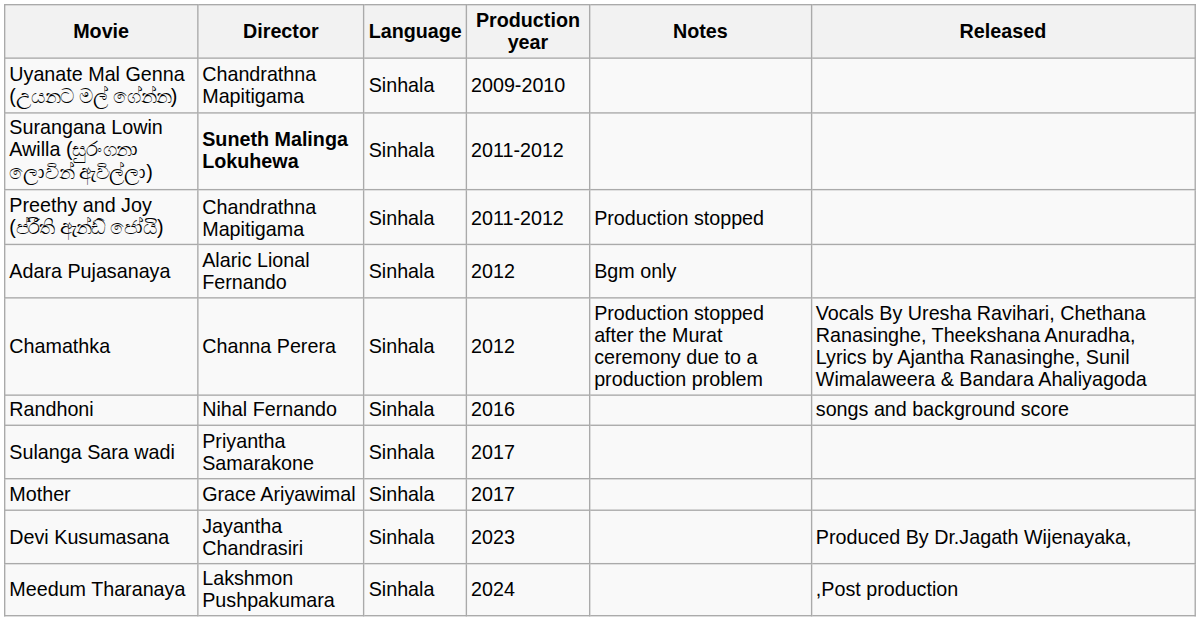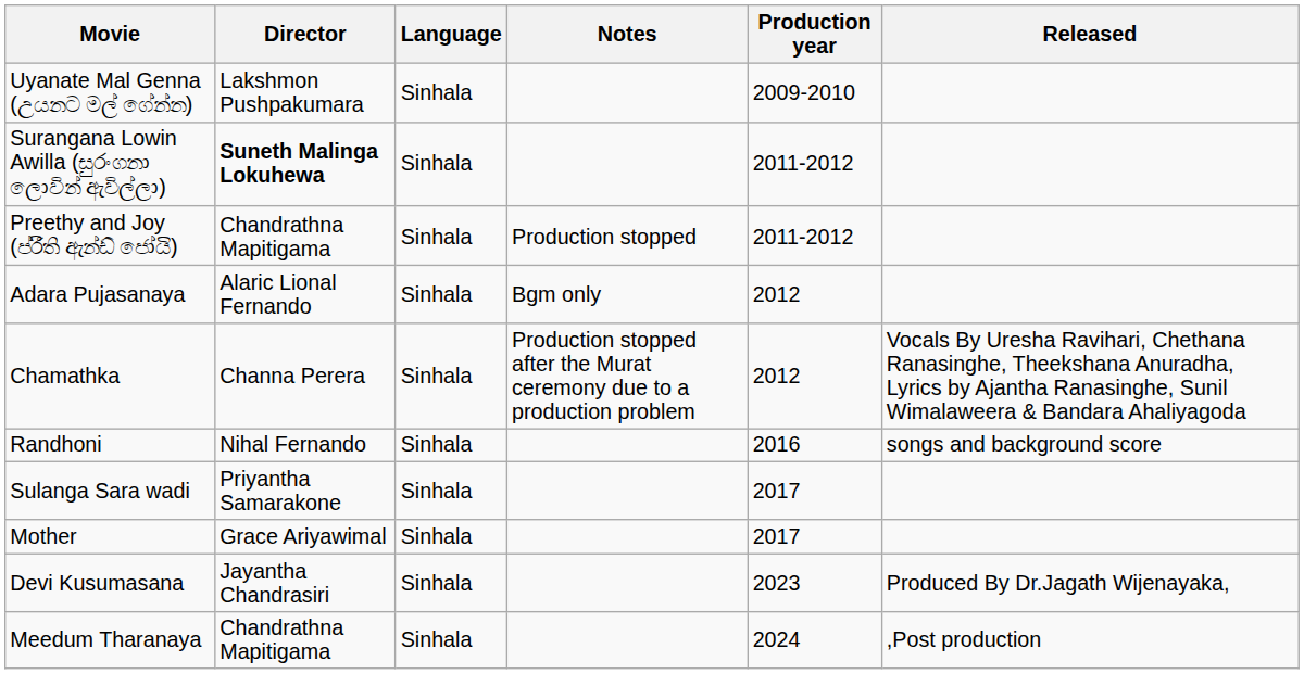columns swapped: Notes <-> Production year
Uyanate Mal Genna (උයනට මල් ගේන්න) | Director: Chandrathna Mapitigama -> Lakshmon Pushpakumara
Meedum Tharanaya | Director: Lakshmon Pushpakumara -> Chandrathna Mapitigama
